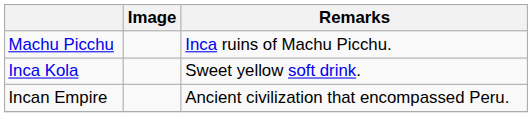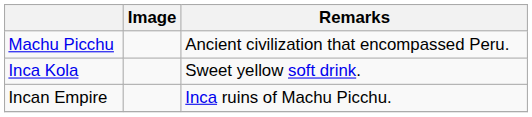Machu Picchu | Remarks: Inca ruins of Machu Picchu. -> Ancient civilization that encompassed Peru.
Incan Empire | Remarks: Ancient civilization that encompassed Peru. -> Inca ruins of Machu Picchu.
